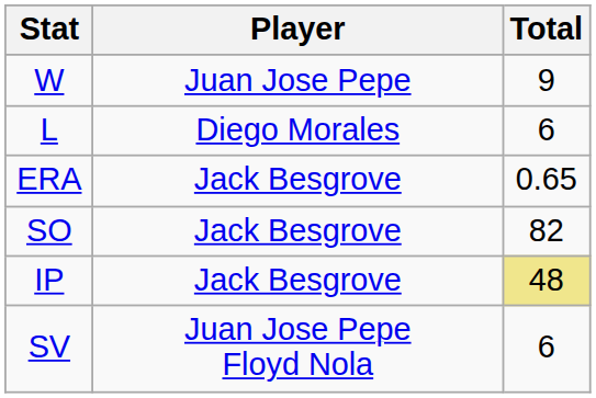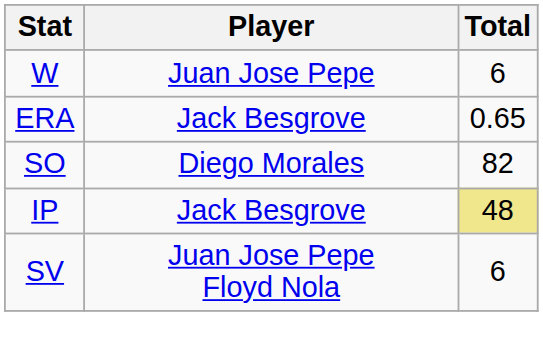W | Total: 9 -> 6
- row: L | Diego Morales | 6
SO | Player: Jack Besgrove -> Diego Morales
